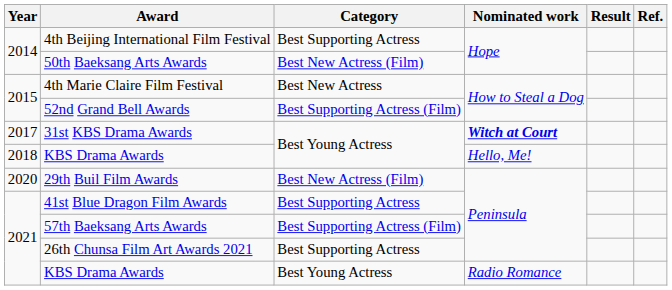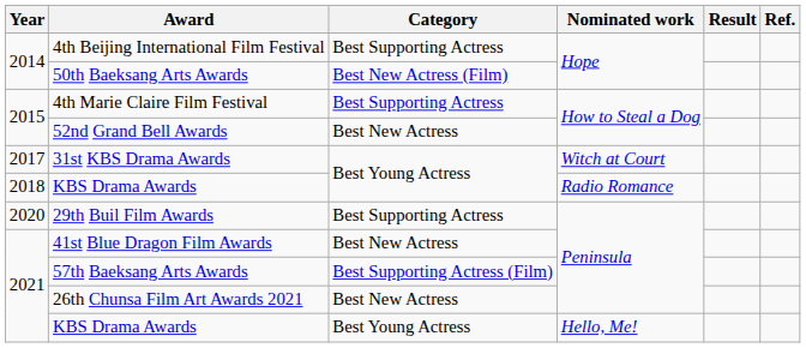4th Marie Claire Film Festival | Category: Best New Actress -> Best Supporting Actress
52nd Grand Bell Awards | Category: Best Supporting Actress (Film) -> Best New Actress
31st KBS Drama Awards | Nominated work: bold -> normal
2018 / KBS Drama Awards | Nominated work: Hello, Me! -> Radio Romance
29th Buil Film Awards | Category: Best New Actress (Film) -> Best Supporting Actress
41st Blue Dragon Film Awards | Category: Best Supporting Actress -> Best New Actress
26th Chunsa Film Art Awards 2021 | Category: Best Supporting Actress -> Best New Actress
2021 / KBS Drama Awards | Nominated work: Radio Romance -> Hello, Me!
